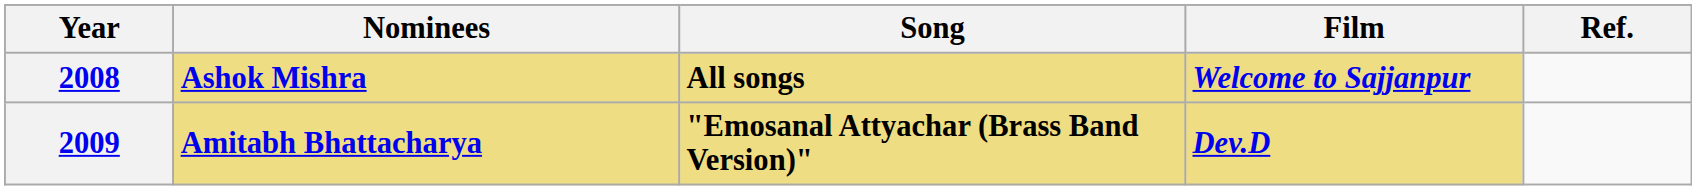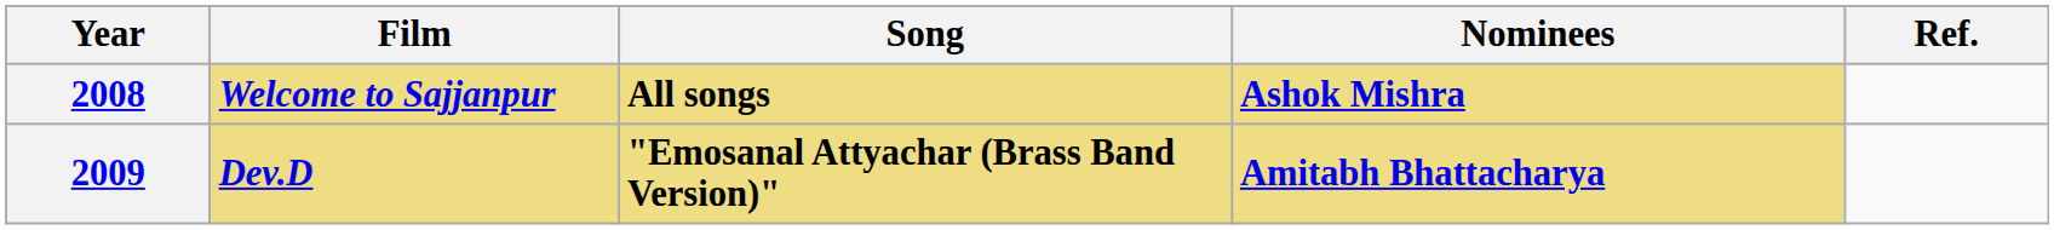columns swapped: Nominees <-> Film
